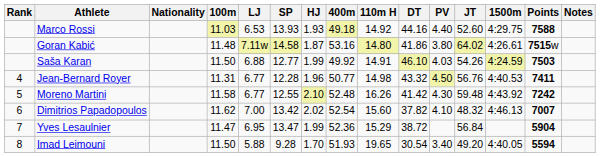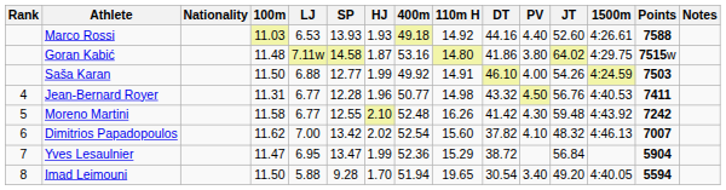Marco Rossi | 1500m: 4:29.75 -> 4:26.61
Goran Kabić | 1500m: 4:26.61 -> 4:29.75
Saša Karan | PV: 4.03 -> 4.00
Imad Leimouni | 400m: 51.93 -> 51.94
